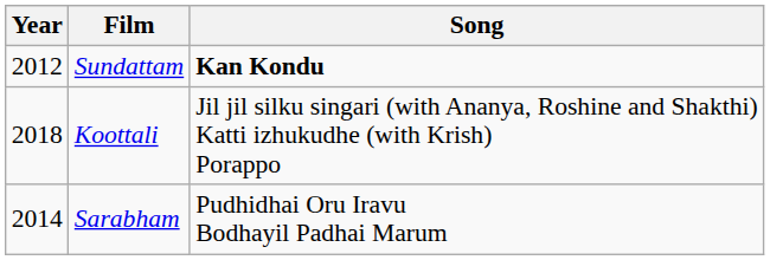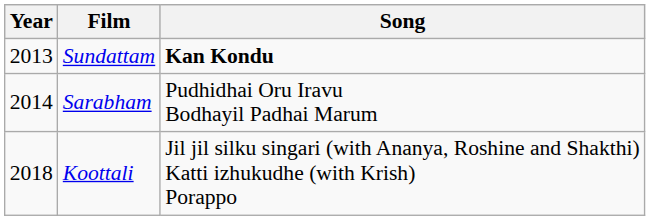Sundattam | Year: 2012 -> 2013
rows swapped: Sarabham <-> Koottali
